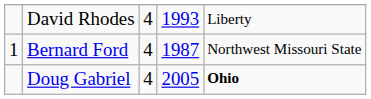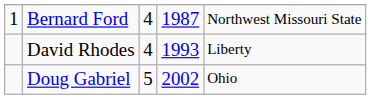rows swapped: Bernard Ford <-> David Rhodes
Doug Gabriel | column 3: 4 -> 5
Doug Gabriel | column 4: 2005 -> 2002
Doug Gabriel | column 5: bold -> normal
